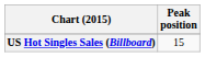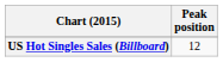US Hot Singles Sales (Billboard) | Peak position: 15 -> 12
